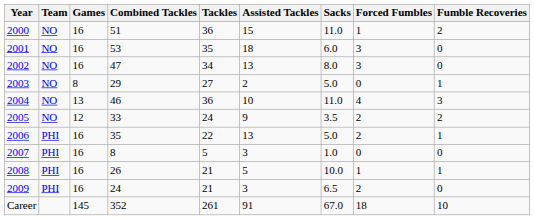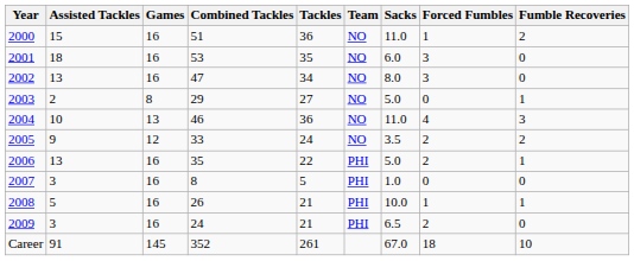columns swapped: Team <-> Assisted Tackles
